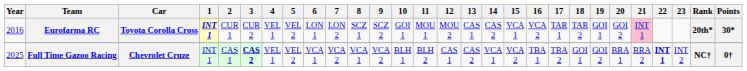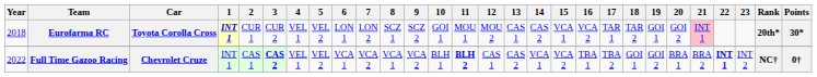Eurofarma RC | Year: 2016 -> 2018
Full Time Gazoo Racing | Year: 2025 -> 2022
Full Time Gazoo Racing | 11: normal -> bold
